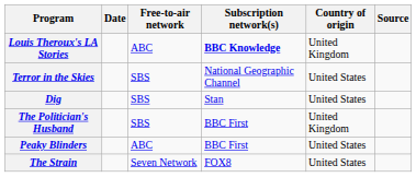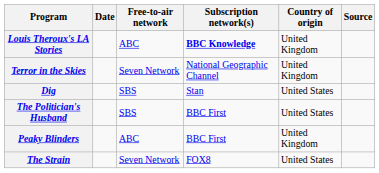Terror in the Skies | Free-to-air network: SBS -> Seven Network
Terror in the Skies | Country of origin: United States -> United Kingdom
The Politician's Husband | Country of origin: United Kingdom -> United States
Peaky Blinders | Country of origin: United States -> United Kingdom
